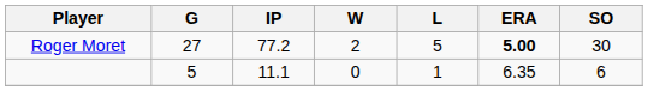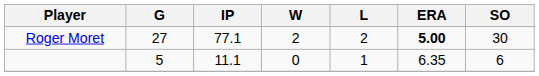Roger Moret | IP: 77.2 -> 77.1
Roger Moret | L: 5 -> 2
